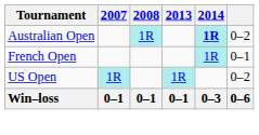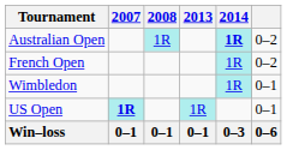French Open | column 6: 0–1 -> 0–2
+ row: Wimbledon | 1R | 0–1
US Open | 2007: normal -> bold
US Open | column 6: 0–2 -> 0–1
